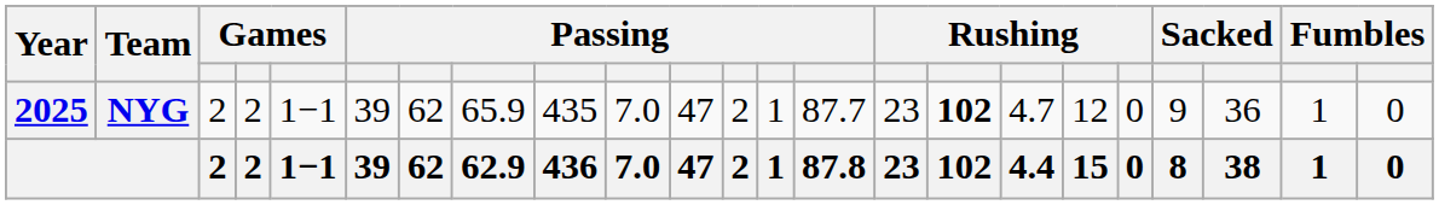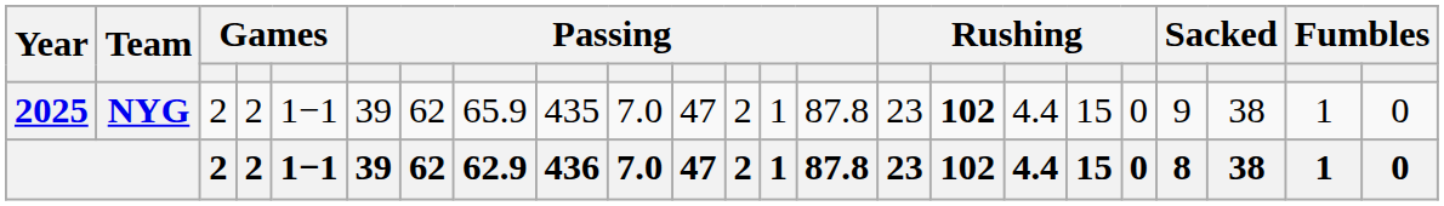NYG | column 14: 87.7 -> 87.8
NYG | column 17: 4.7 -> 4.4
NYG | column 18: 12 -> 15
NYG | column 21: 36 -> 38
